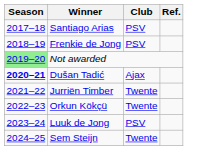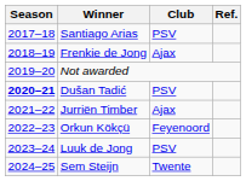Frenkie de Jong | Club: PSV -> Ajax
Not awarded | Season: lightgreen background -> no background
Dušan Tadić | Club: Ajax -> PSV
Jurriën Timber | Club: Twente -> Ajax
Orkun Kökçü | Club: Twente -> Feyenoord
